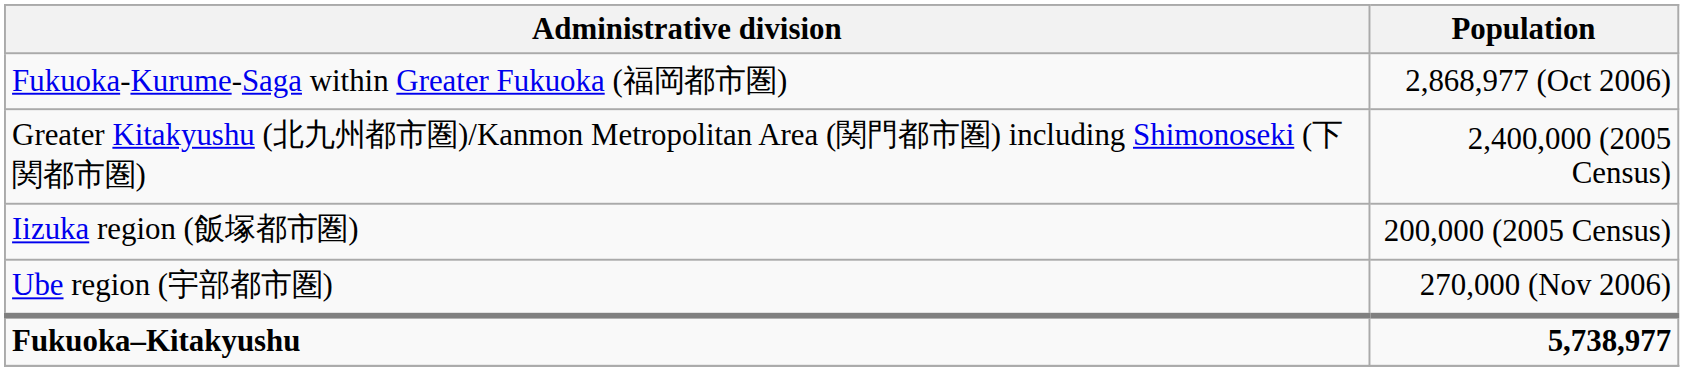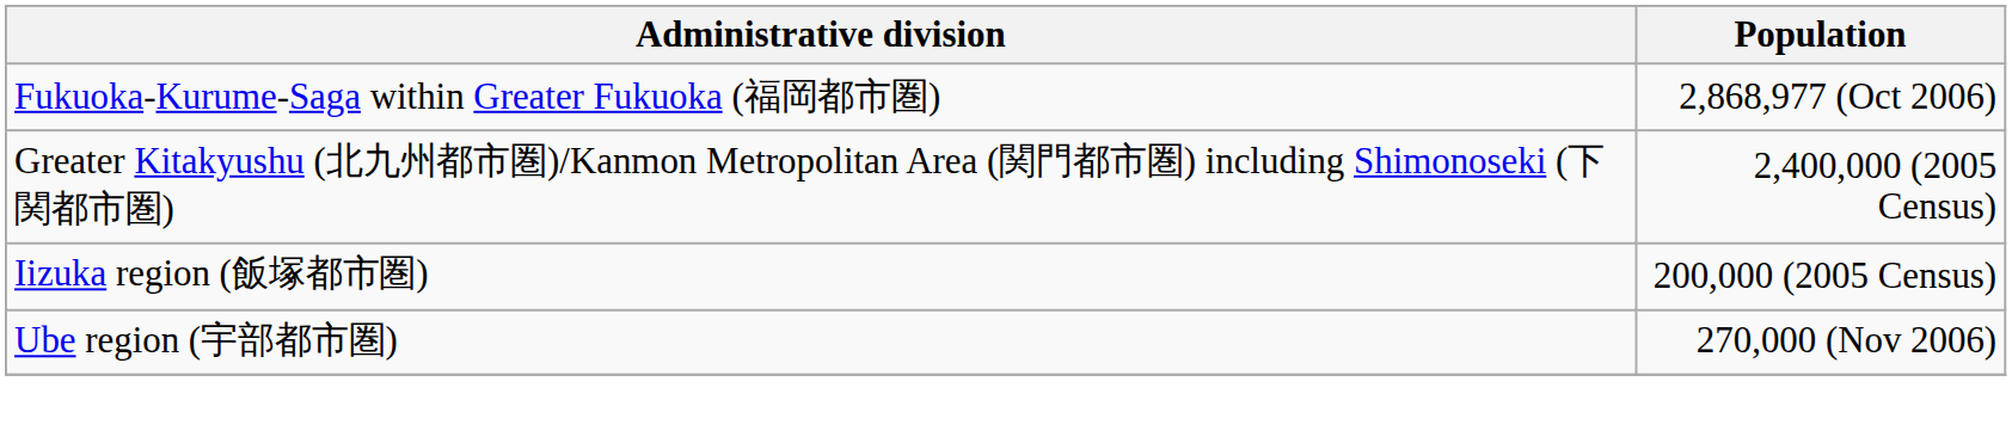- row: Fukuoka–Kitakyushu | 5,738,977
